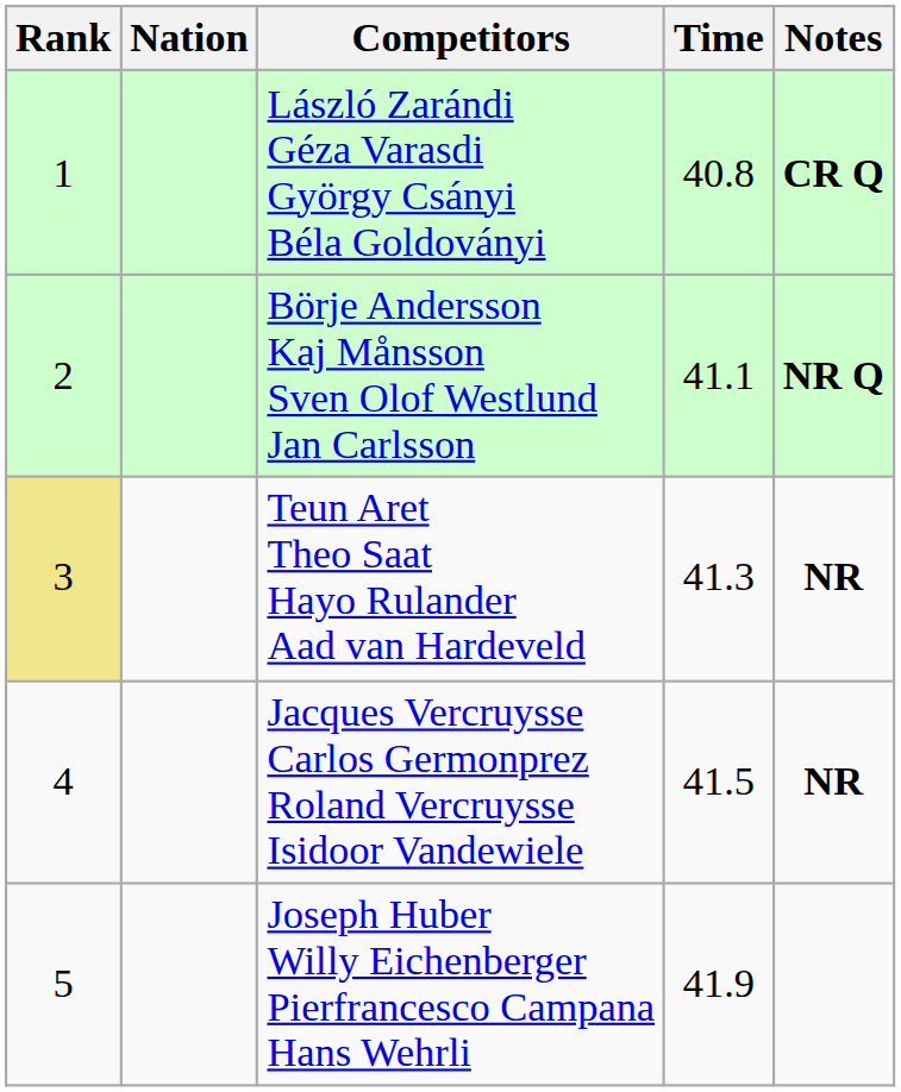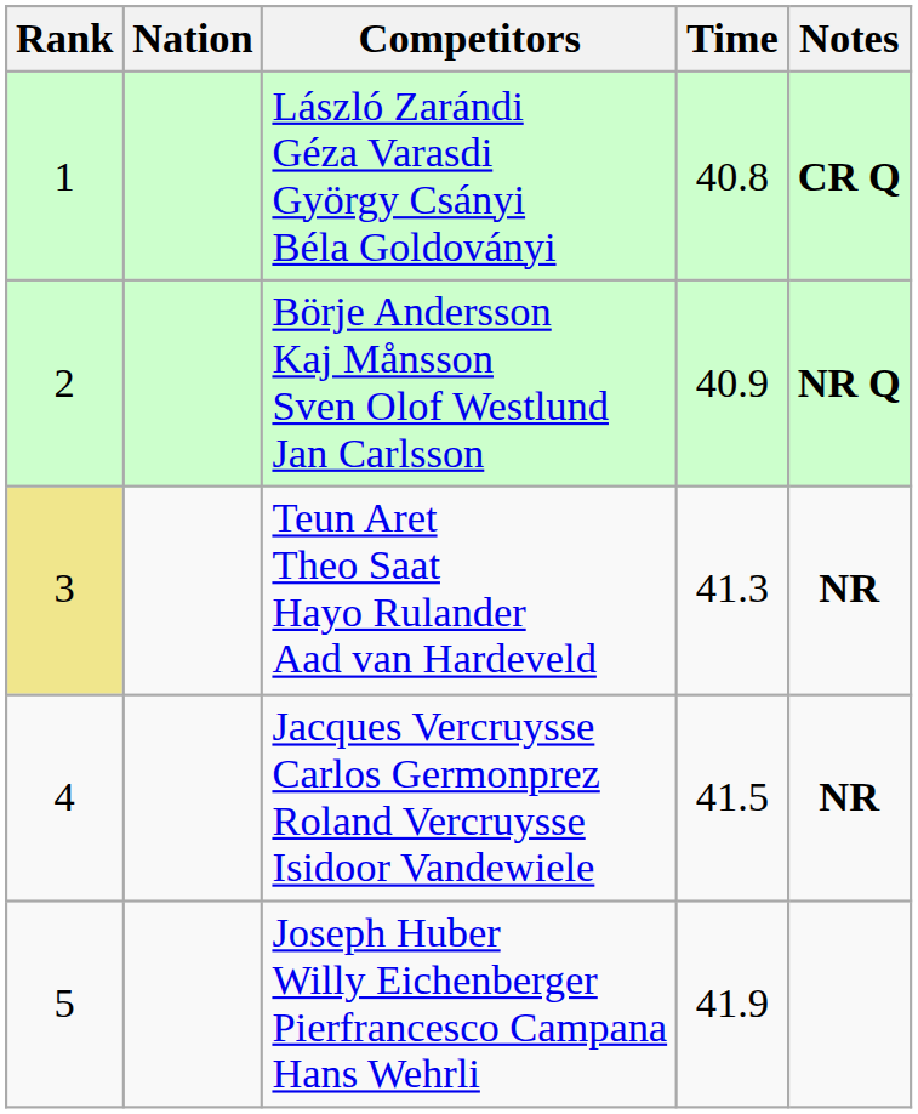Börje Andersson Kaj Månsson Sven Olof Westlund Jan Carlsson | Time: 41.1 -> 40.9
